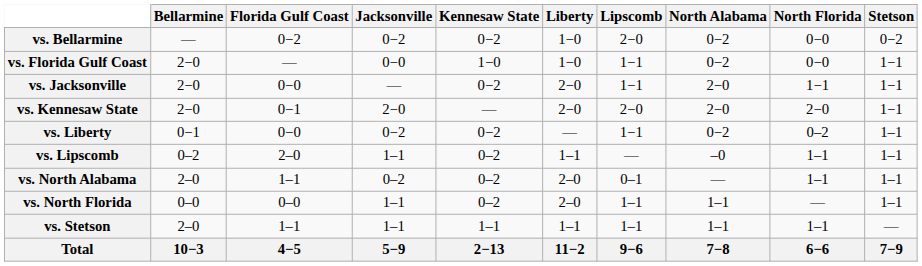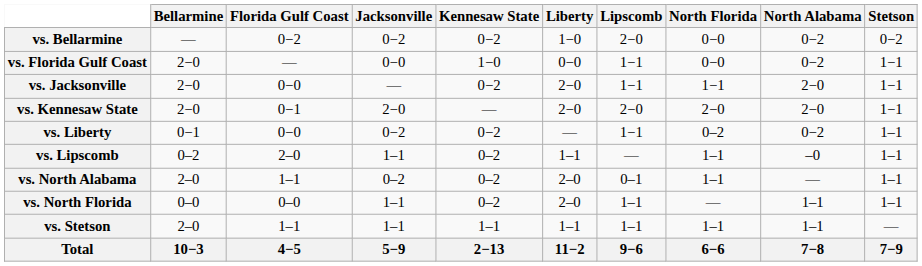columns swapped: North Alabama <-> North Florida
vs. Florida Gulf Coast | Liberty: 1−0 -> 0−0
